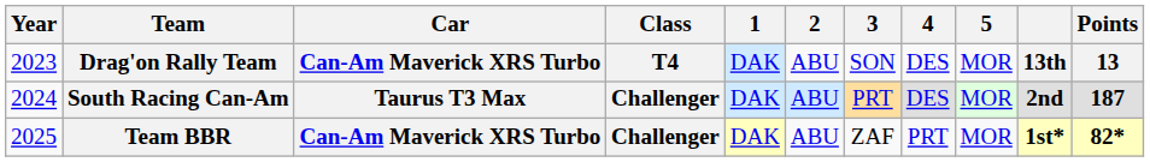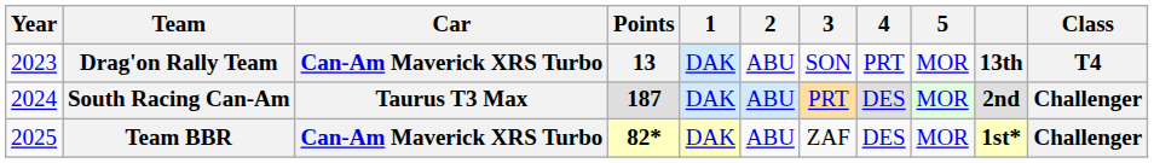columns swapped: Class <-> Points
Drag'on Rally Team | 4: DES -> PRT
Team BBR | 4: PRT -> DES
